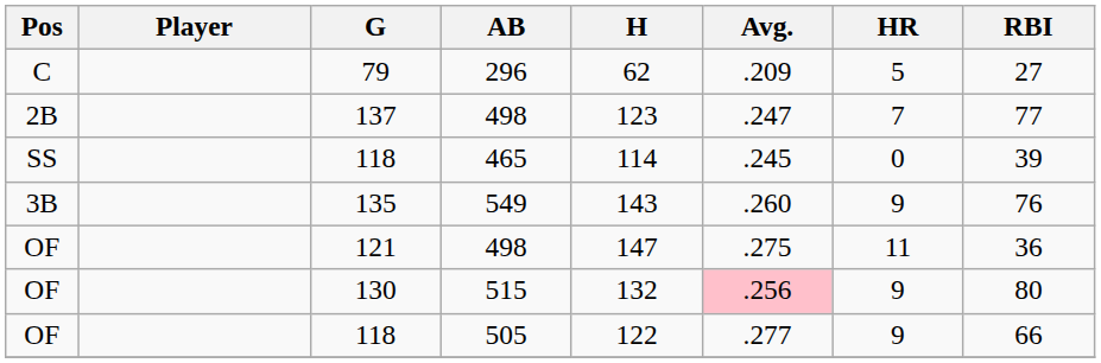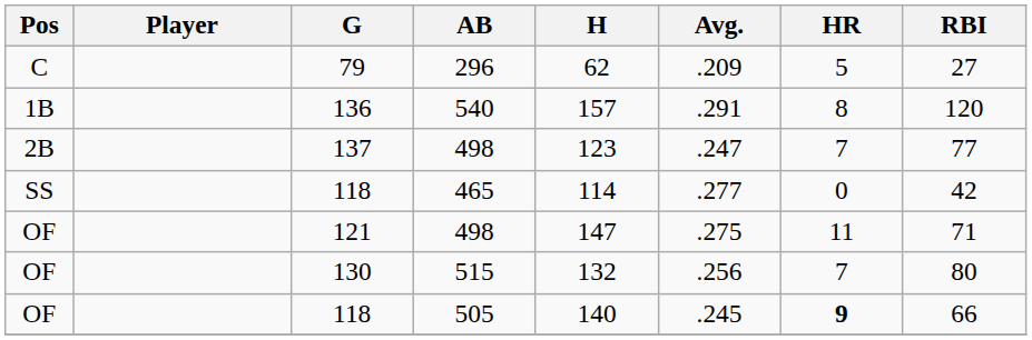+ row: 1B | 136 | 540 | 157 | .291 | 8 | 120
118 / 465 | Avg.: .245 -> .277
118 / 465 | RBI: 39 -> 42
- row: 3B | 135 | 549 | 143 | .260 | 9 | 76
121 | RBI: 36 -> 71
130 | Avg.: pink background -> no background
130 | HR: 9 -> 7
118 / 505 | H: 122 -> 140
118 / 505 | Avg.: .277 -> .245
118 / 505 | HR: normal -> bold
